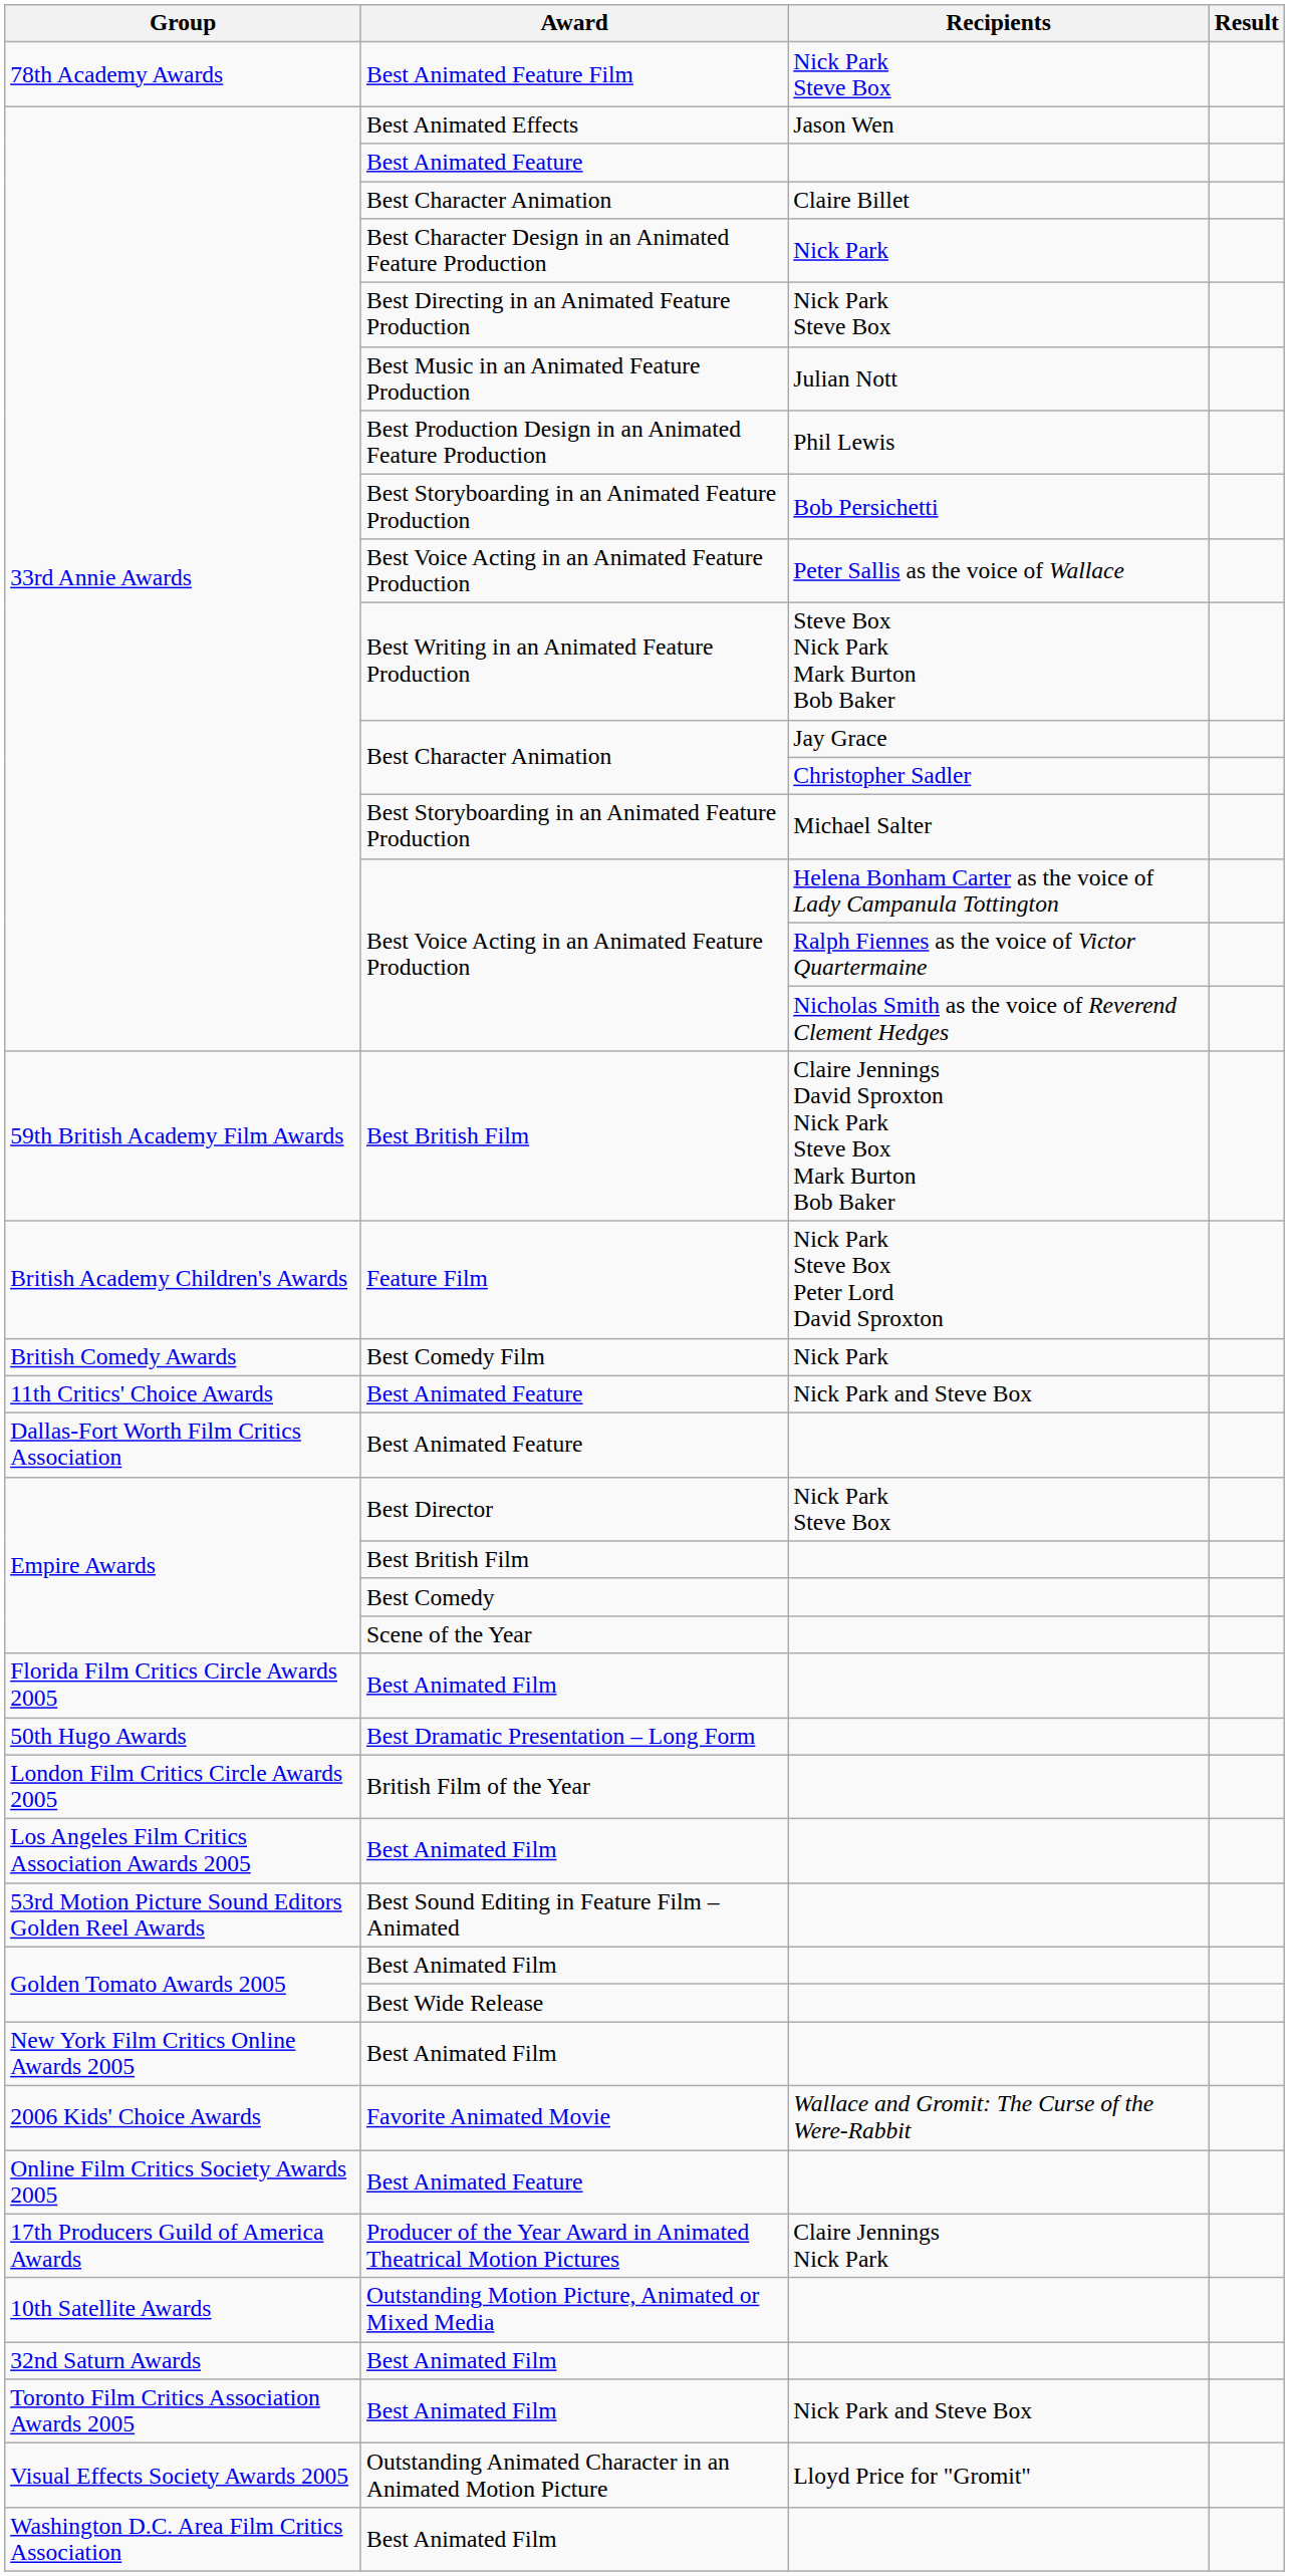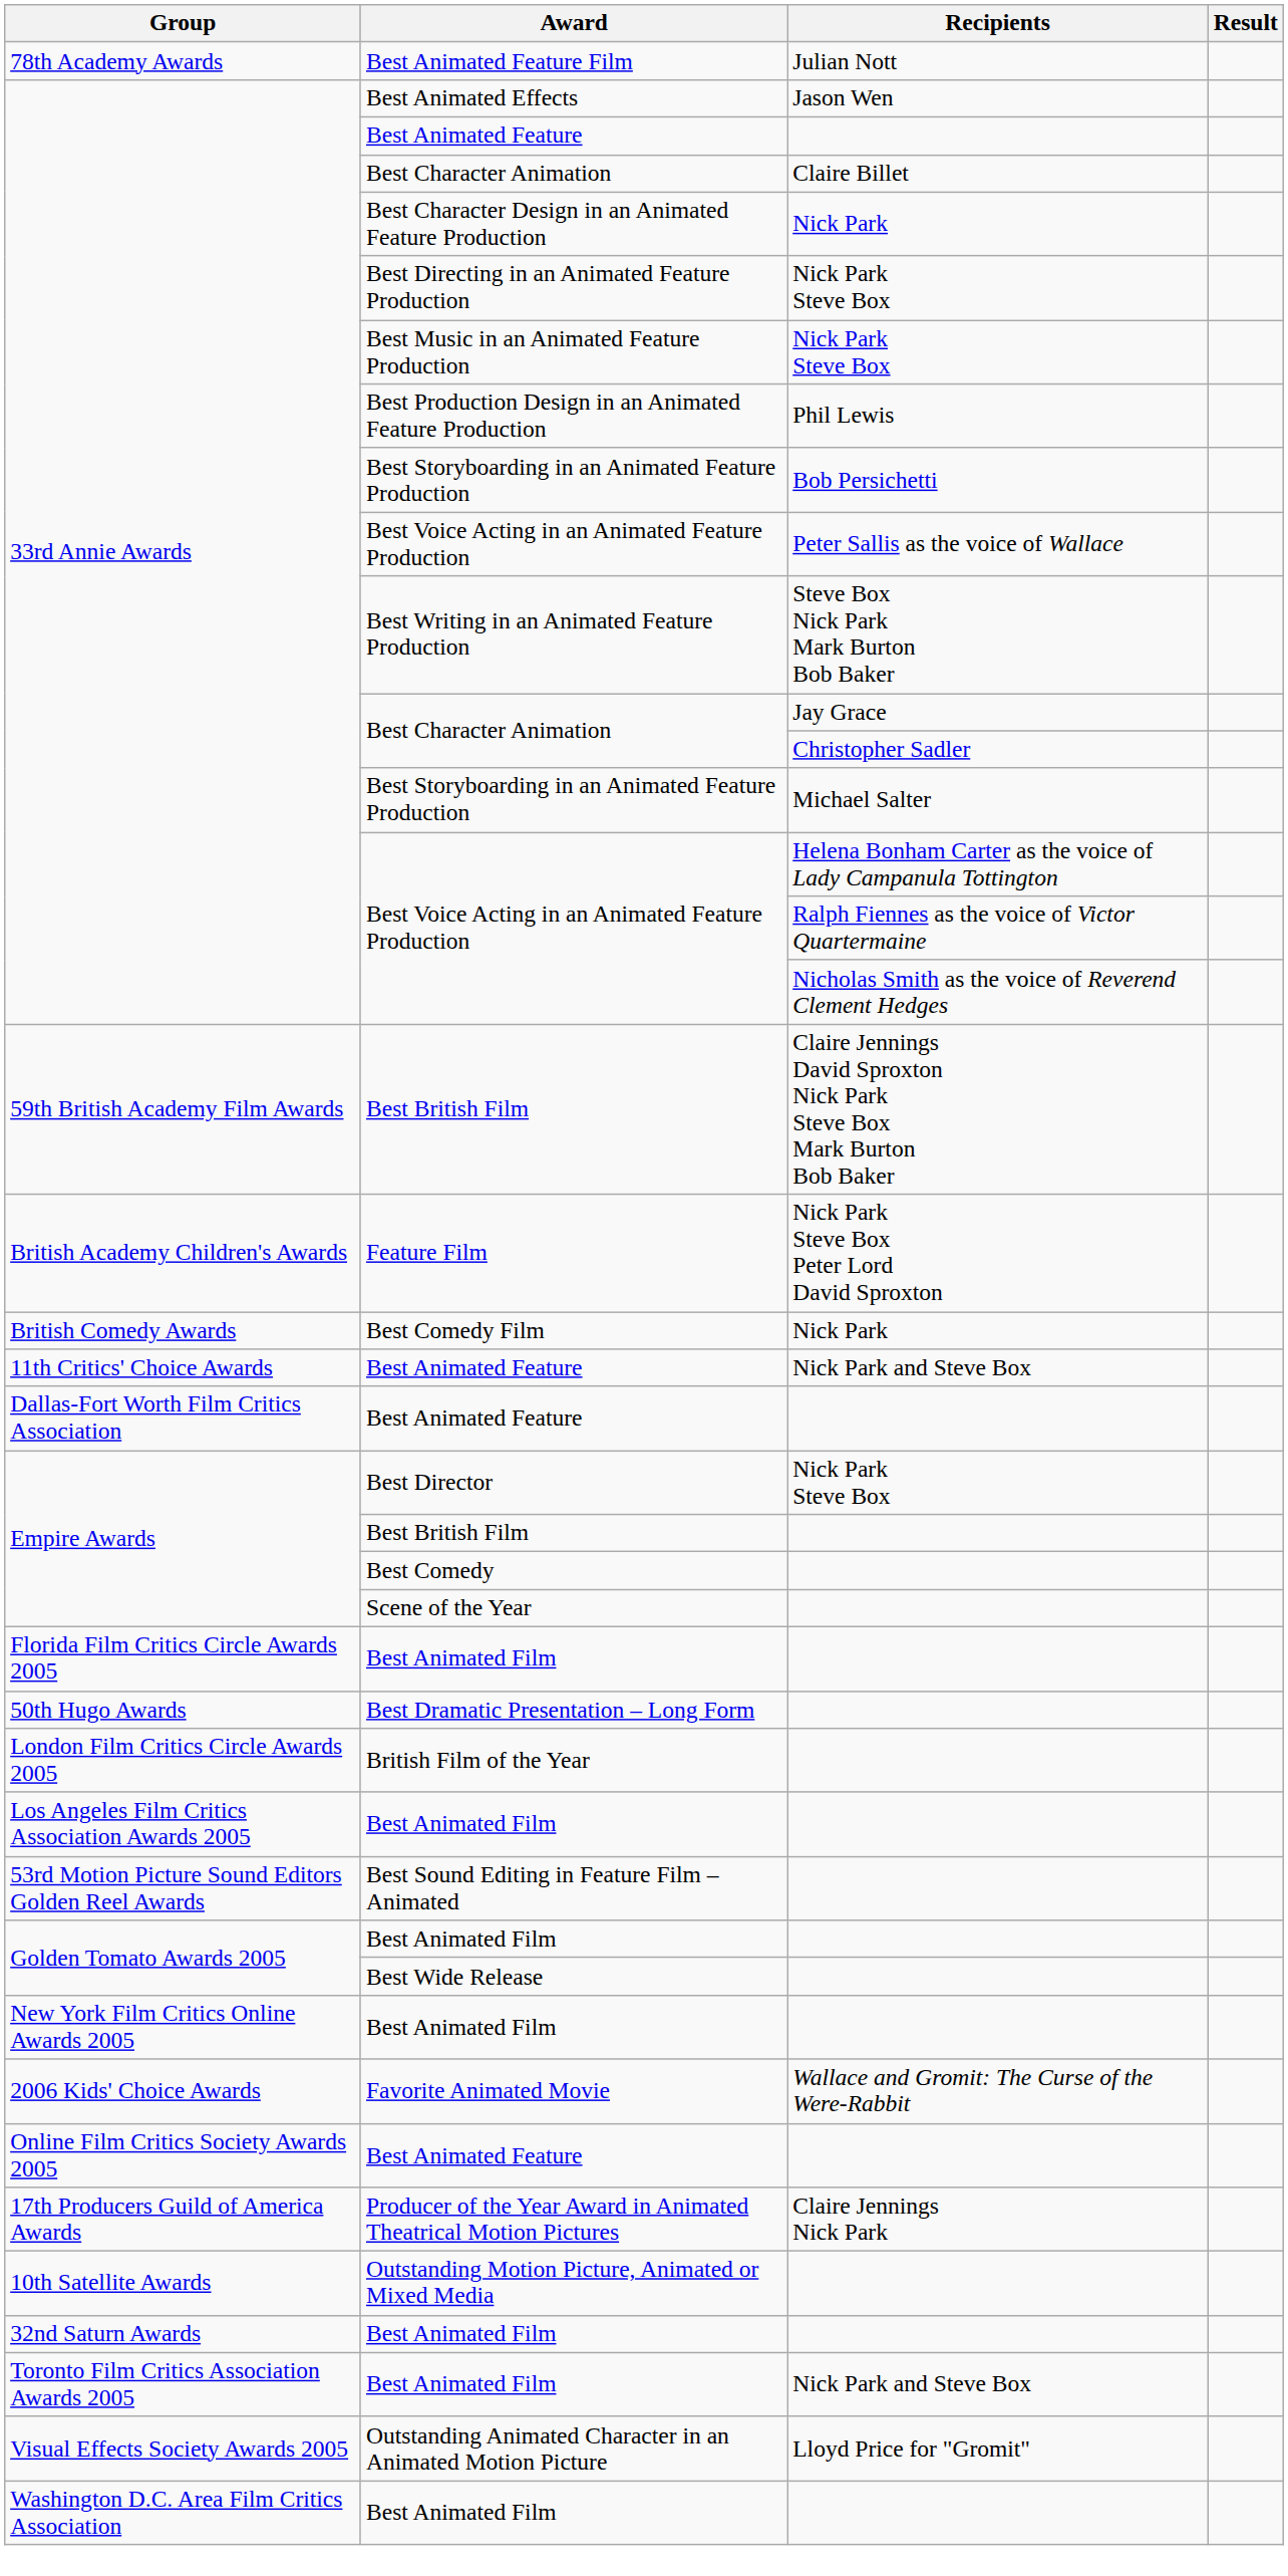Best Animated Feature Film | Recipients: Nick Park Steve Box -> Julian Nott
Best Music in an Animated Feature Production | Recipients: Julian Nott -> Nick Park Steve Box
